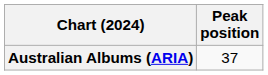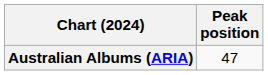Australian Albums (ARIA) | Peak position: 37 -> 47
